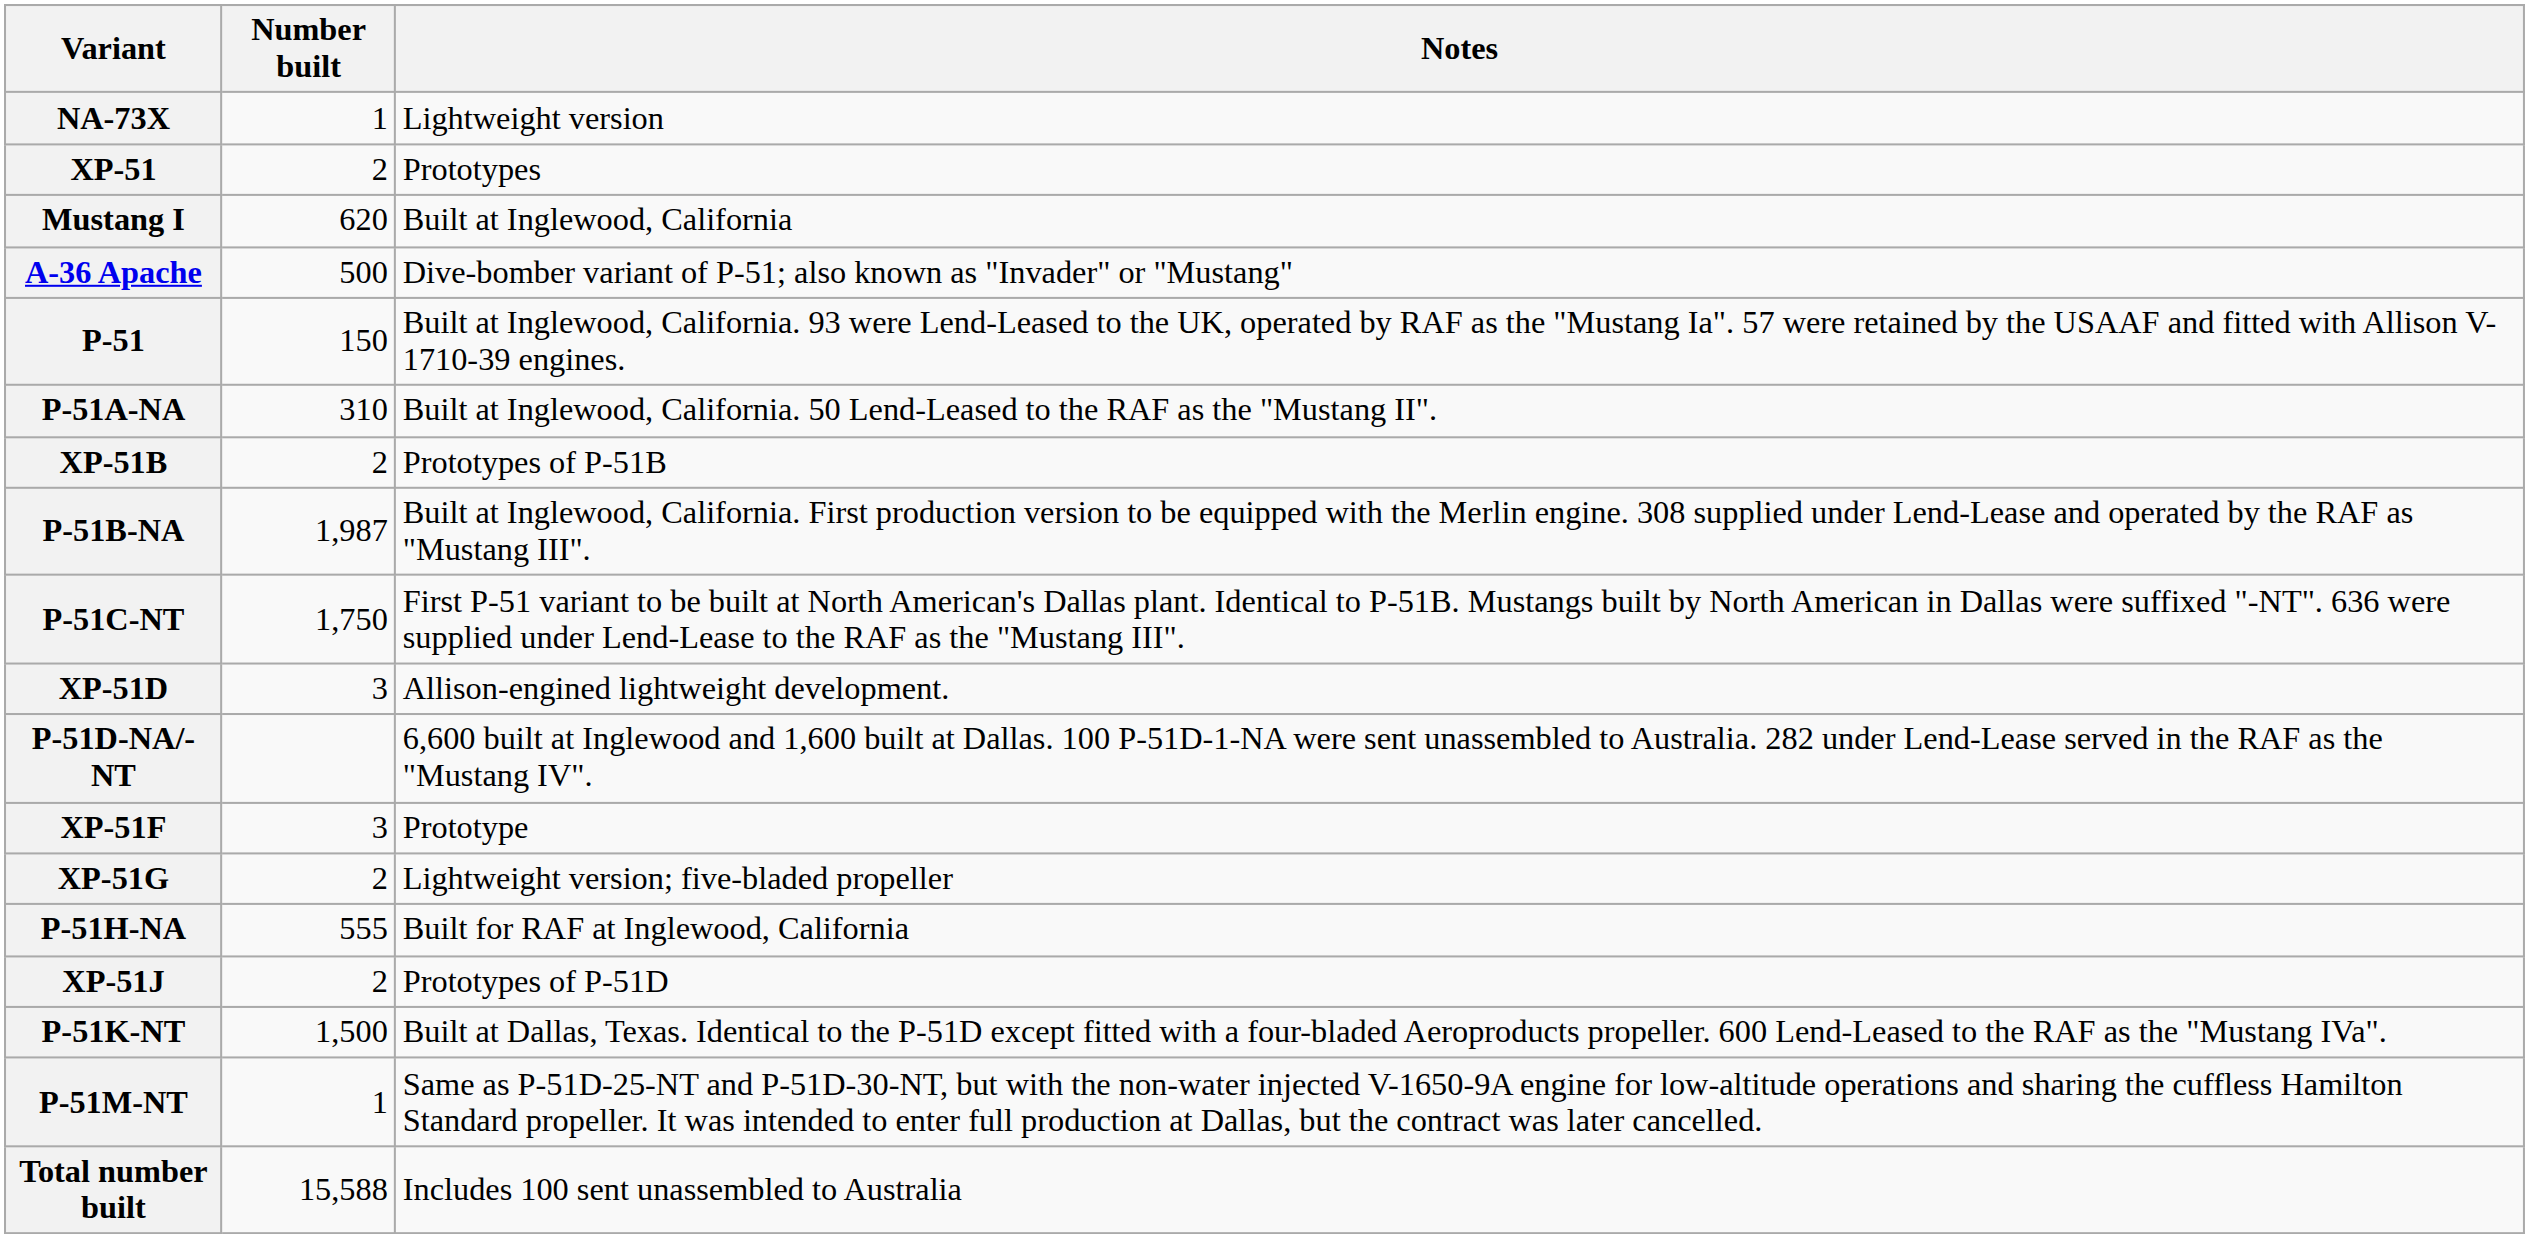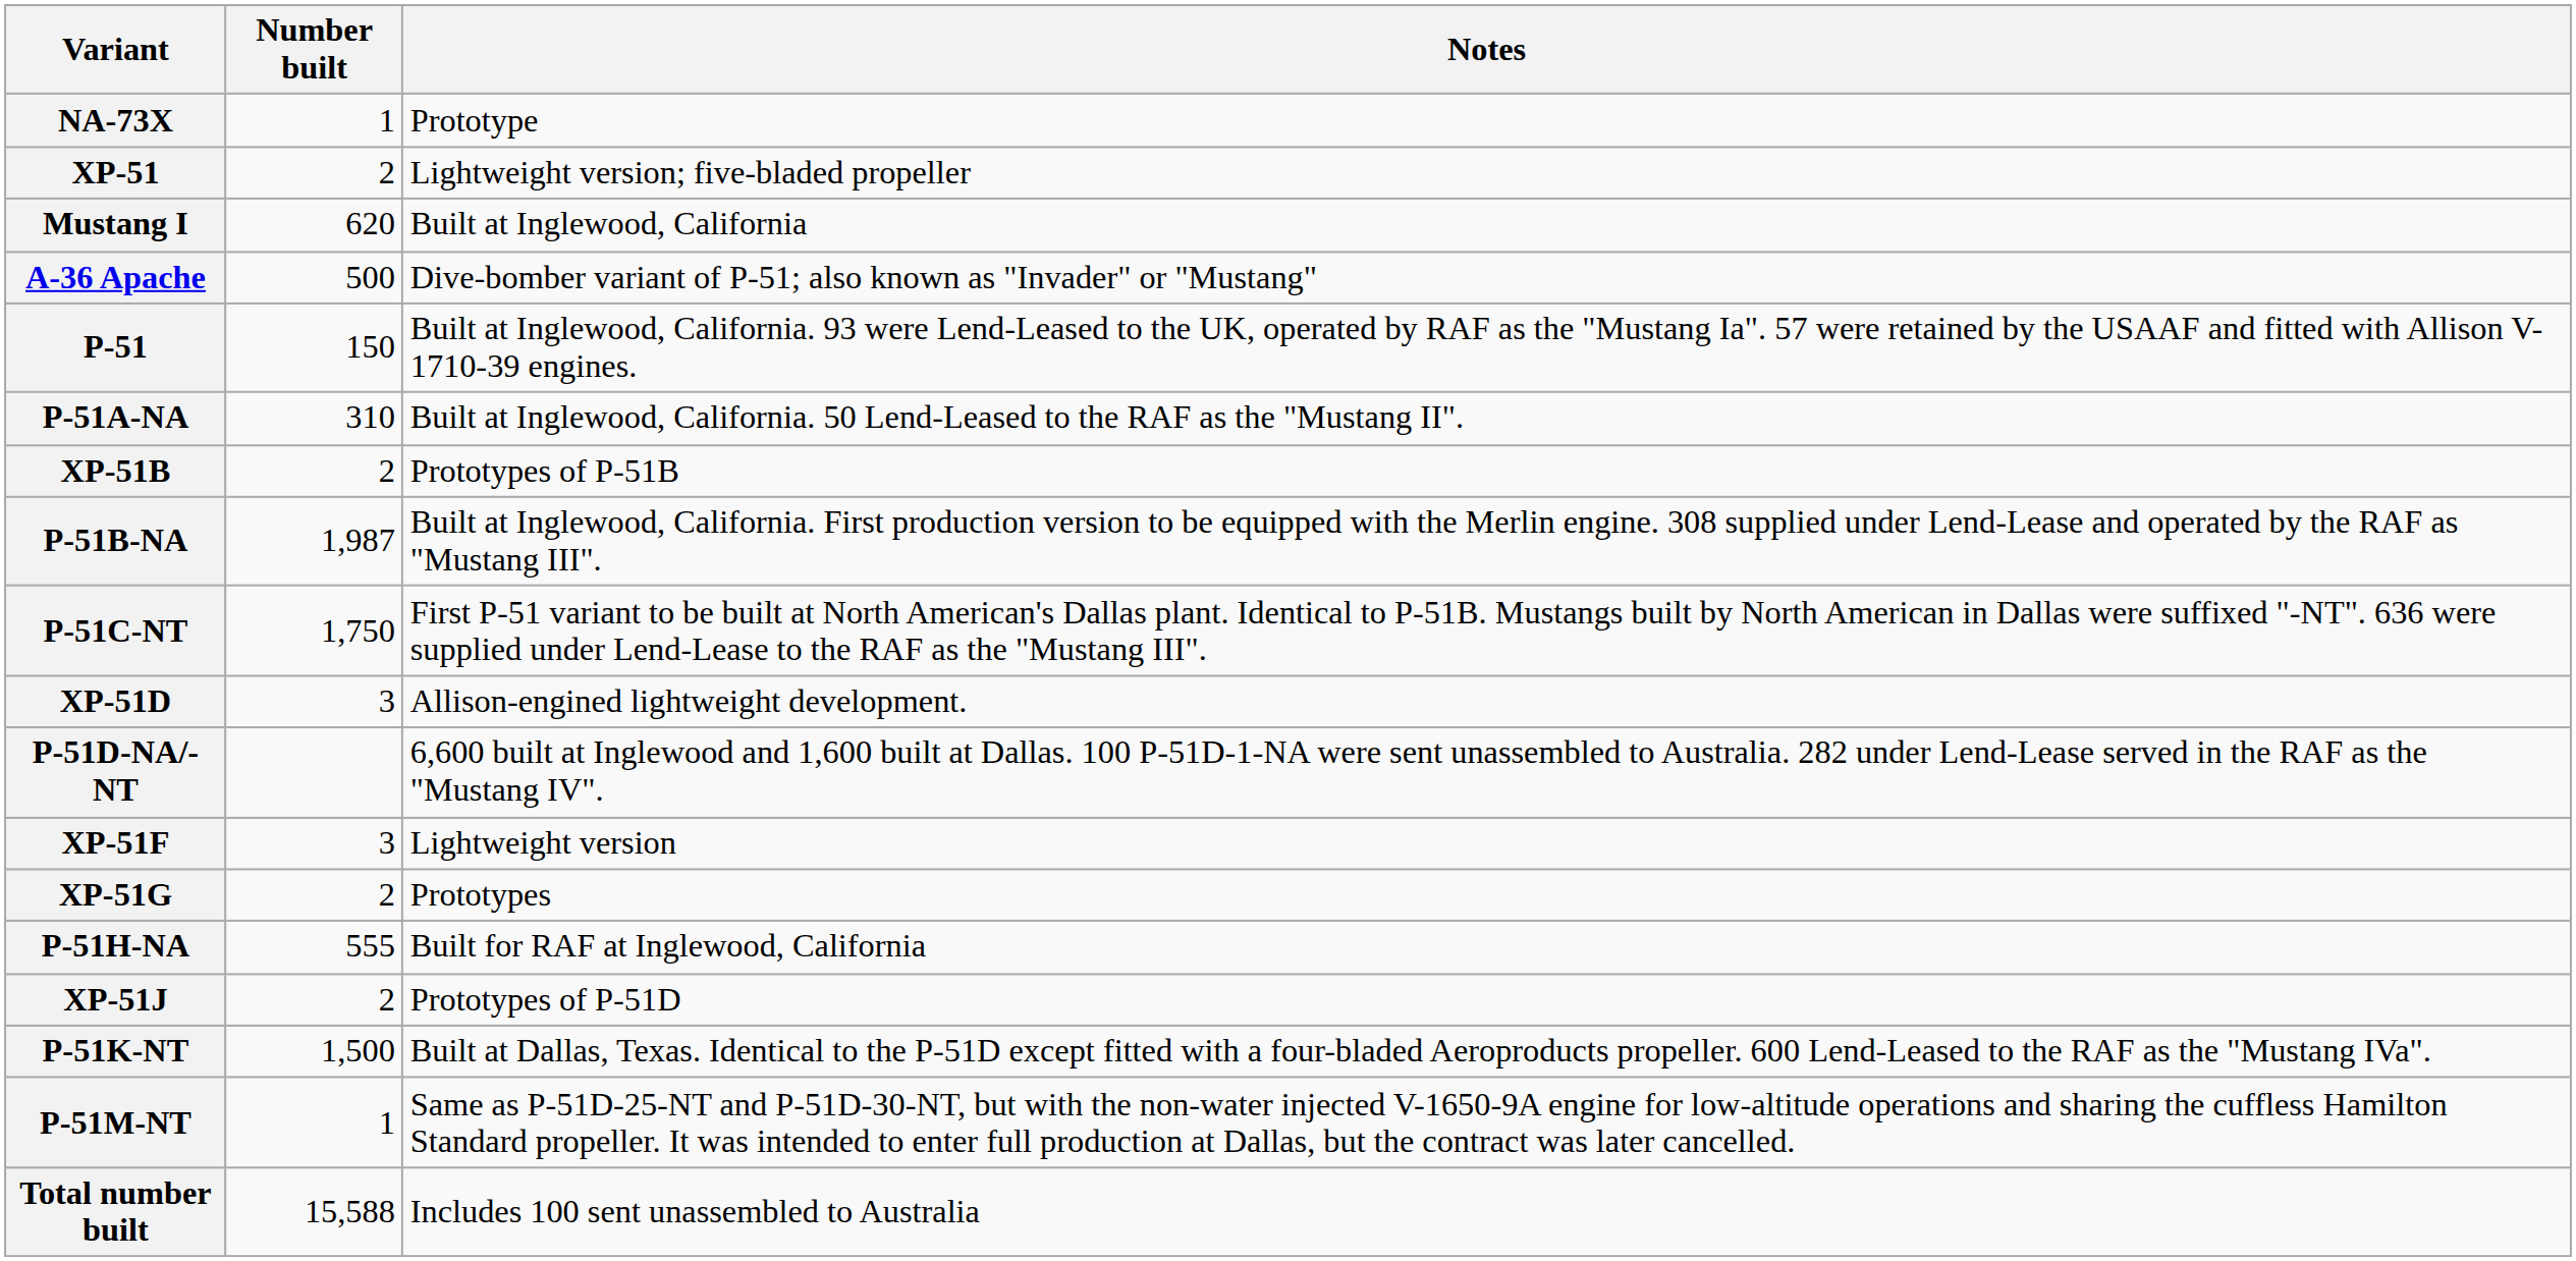NA-73X | Notes: Lightweight version -> Prototype
XP-51 | Notes: Prototypes -> Lightweight version; five-bladed propeller
XP-51F | Notes: Prototype -> Lightweight version
XP-51G | Notes: Lightweight version; five-bladed propeller -> Prototypes
